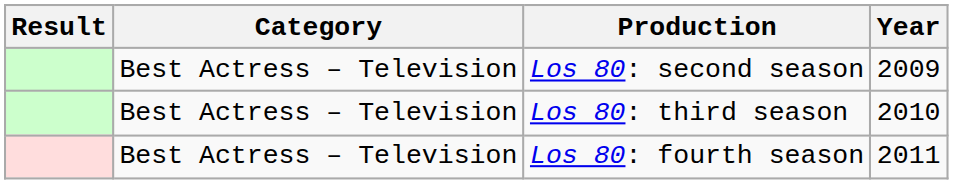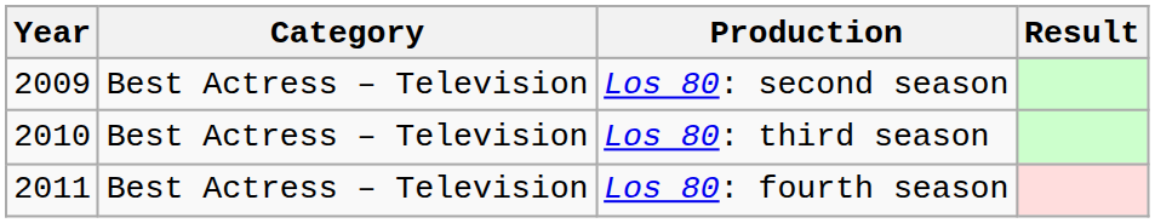columns swapped: Year <-> Result
